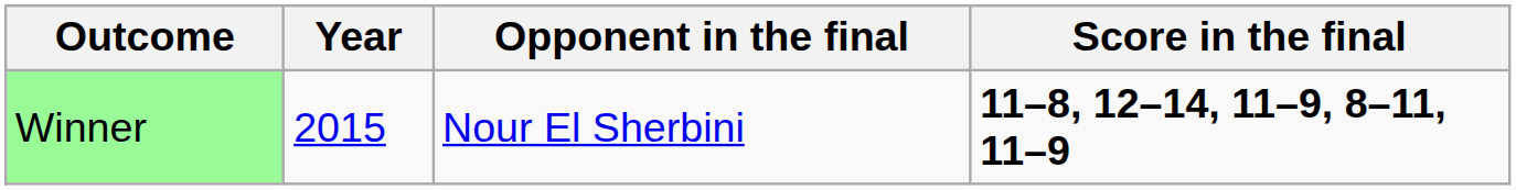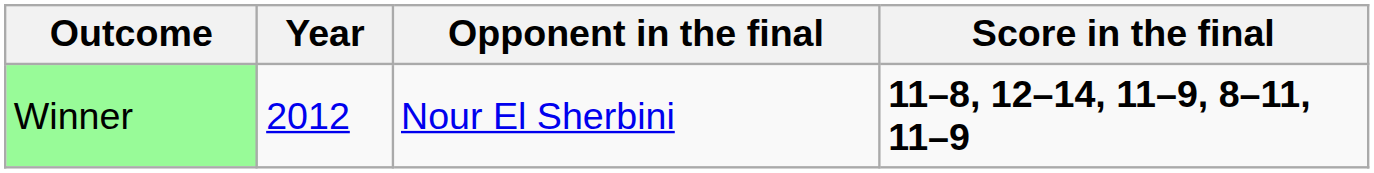Winner | Year: 2015 -> 2012
